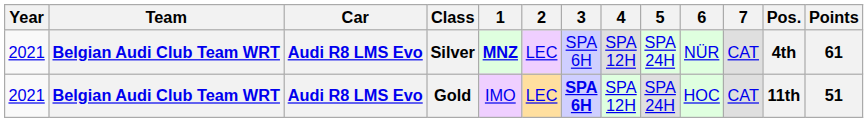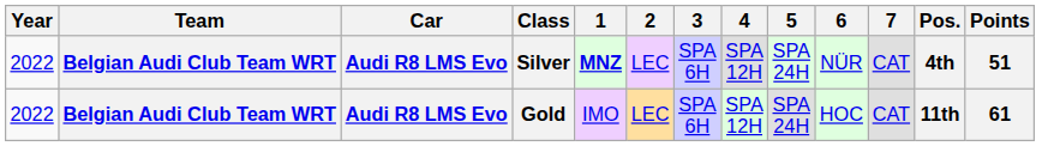Silver | Year: 2021 -> 2022
Silver | Points: 61 -> 51
Gold | Year: 2021 -> 2022
Gold | 3: bold -> normal
Gold | Points: 51 -> 61
